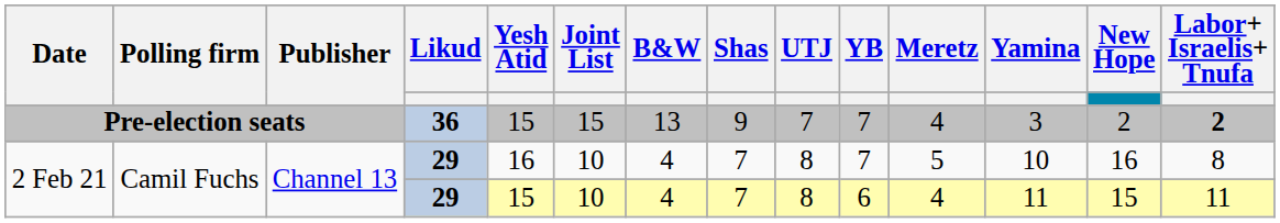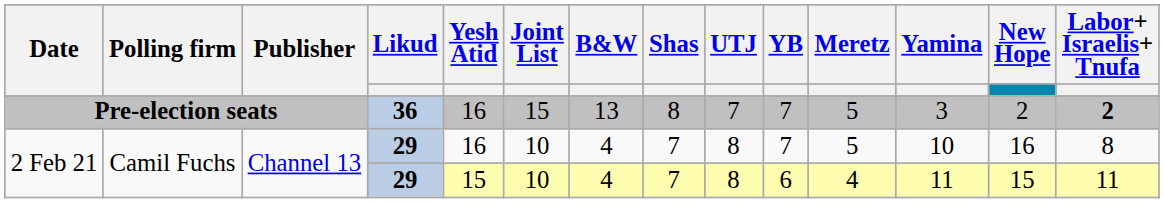Pre-election seats | Yesh Atid: 15 -> 16
Pre-election seats | Shas: 9 -> 8
Pre-election seats | Meretz: 4 -> 5
